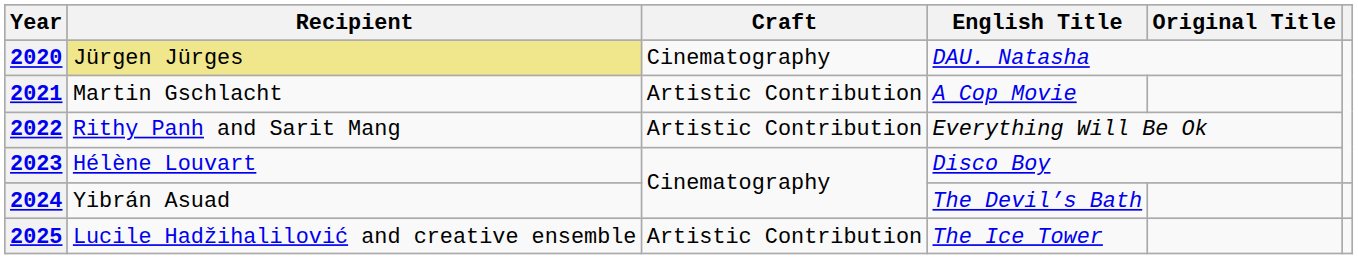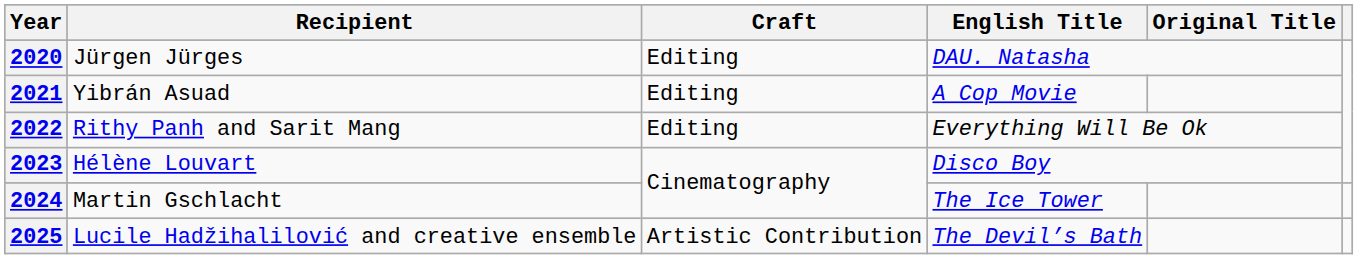2020 | Recipient: khaki background -> no background
2020 | Craft: Cinematography -> Editing
2021 | Recipient: Martin Gschlacht -> Yibrán Asuad
2021 | Craft: Artistic Contribution -> Editing
2022 | Craft: Artistic Contribution -> Editing
2024 | Recipient: Yibrán Asuad -> Martin Gschlacht
2024 | English Title: The Devil’s Bath -> The Ice Tower
2025 | English Title: The Ice Tower -> The Devil’s Bath
